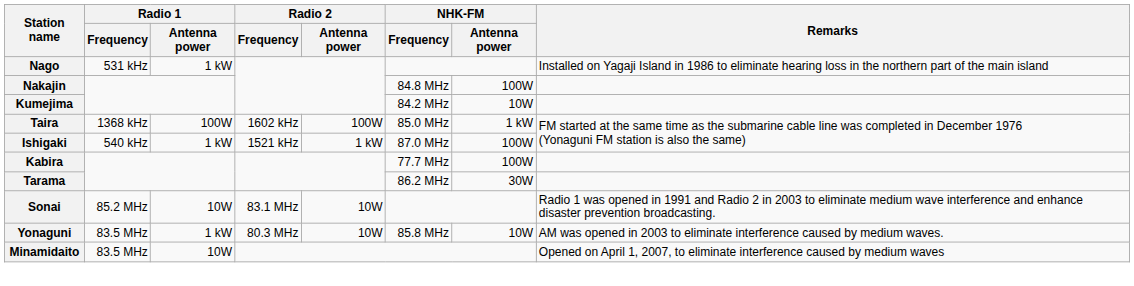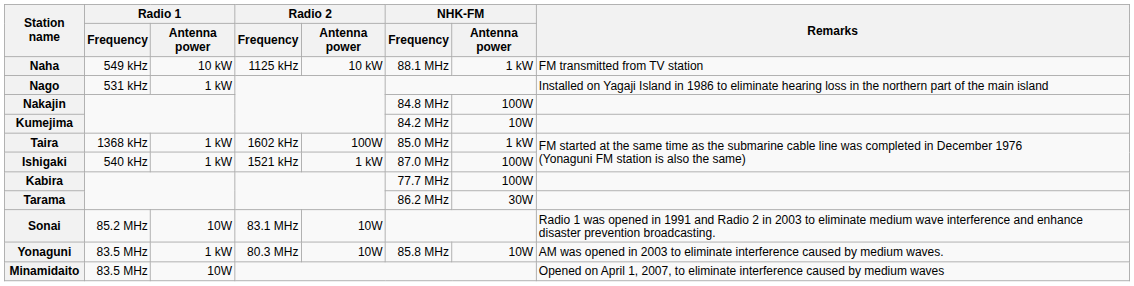+ row: Naha | 549 kHz | 10 kW | 1125 kHz | 10 kW | 88.1 MHz | 1 kW | FM transmitted from TV station
Taira | Radio 1 / Antenna power: 100W -> 1 kW
